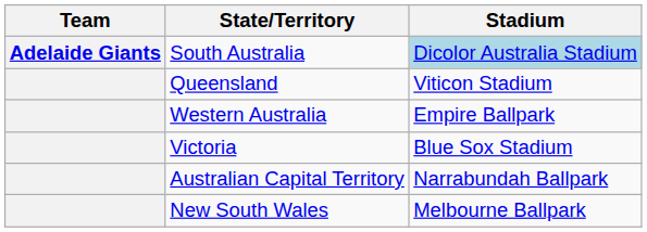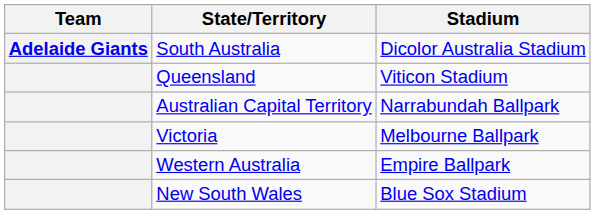South Australia | Stadium: lightblue background -> no background
rows swapped: Australian Capital Territory <-> Western Australia
Victoria | Stadium: Blue Sox Stadium -> Melbourne Ballpark
New South Wales | Stadium: Melbourne Ballpark -> Blue Sox Stadium
